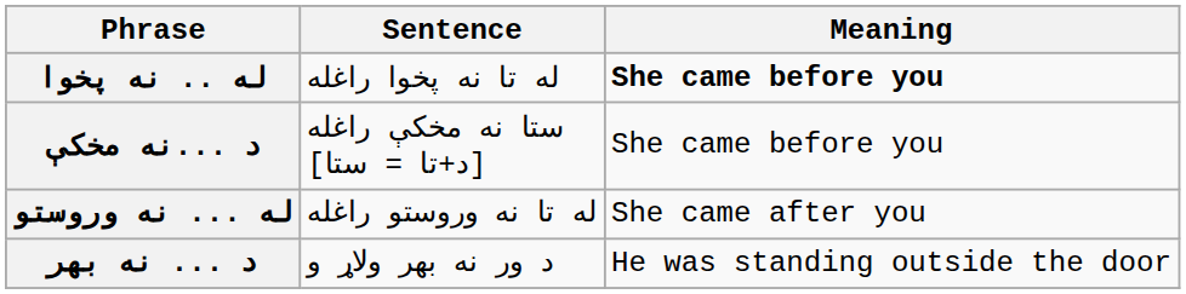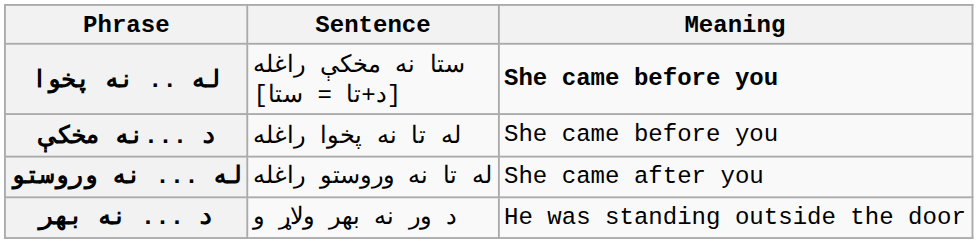له .. نه پخوا | Sentence: له تا نه پخوا راغله -> ستا نه مخکې راغله [د+تا = ستا]
د ...نه مخکې | Sentence: ستا نه مخکې راغله [د+تا = ستا] -> له تا نه پخوا راغله
